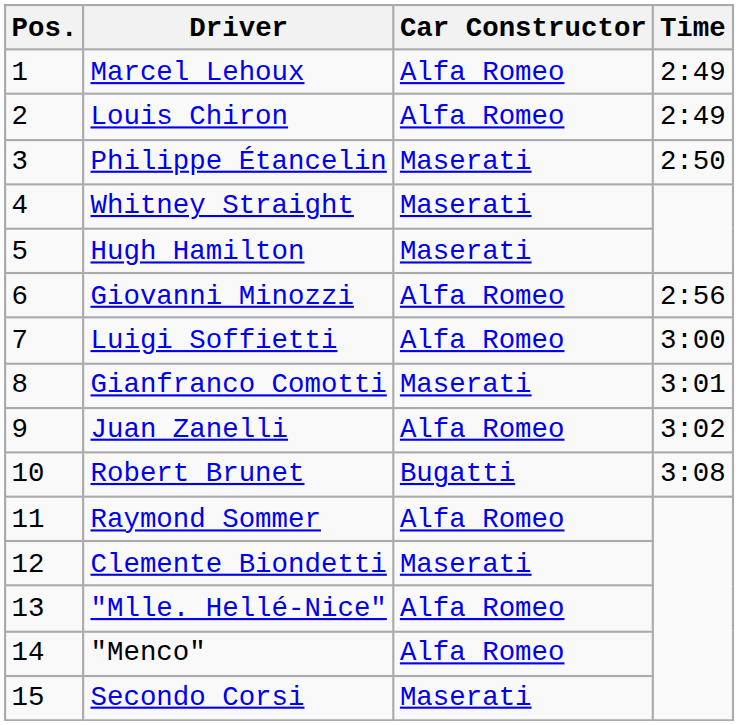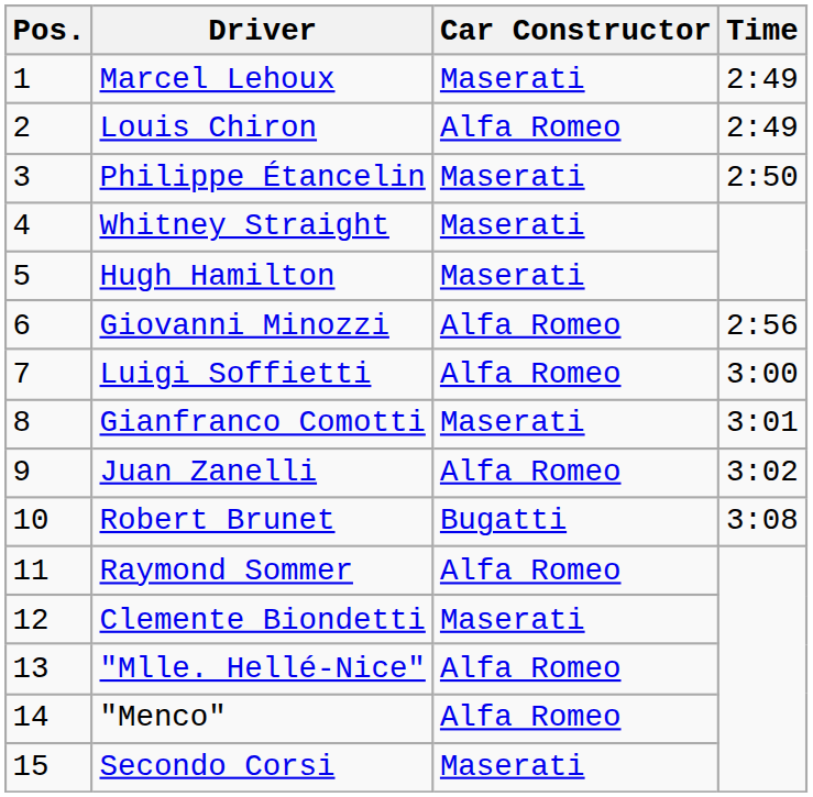Marcel Lehoux | Car Constructor: Alfa Romeo -> Maserati
